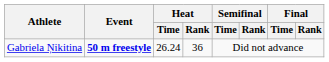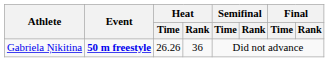Gabriela Ņikitina | Heat / Time: 26.24 -> 26.26
